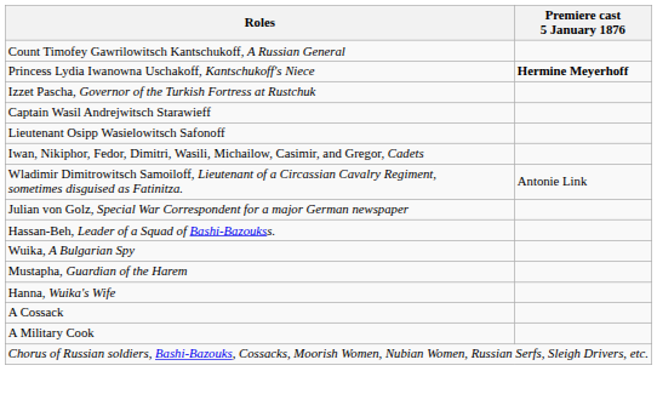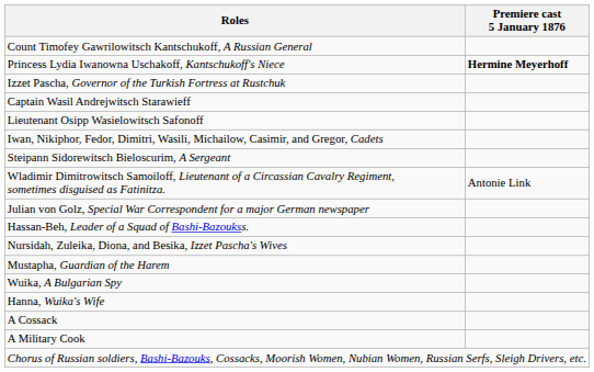+ row: Steipann Sidorewitsch Bieloscurim, A Sergeant
+ row: Nursidah, Zuleika, Diona, and Besika, Izzet Pascha's Wives
rows swapped: Mustapha, Guardian of the Harem <-> Wuika, A Bulgarian Spy
